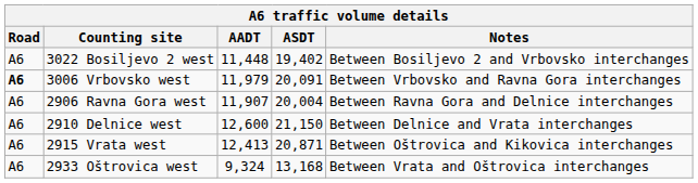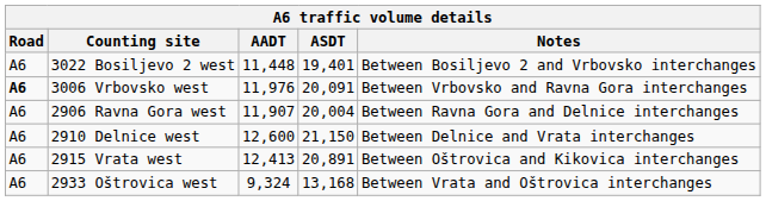3022 Bosiljevo 2 west | ASDT: 19,402 -> 19,401
3006 Vrbovsko west | AADT: 11,979 -> 11,976
2915 Vrata west | ASDT: 20,871 -> 20,891
